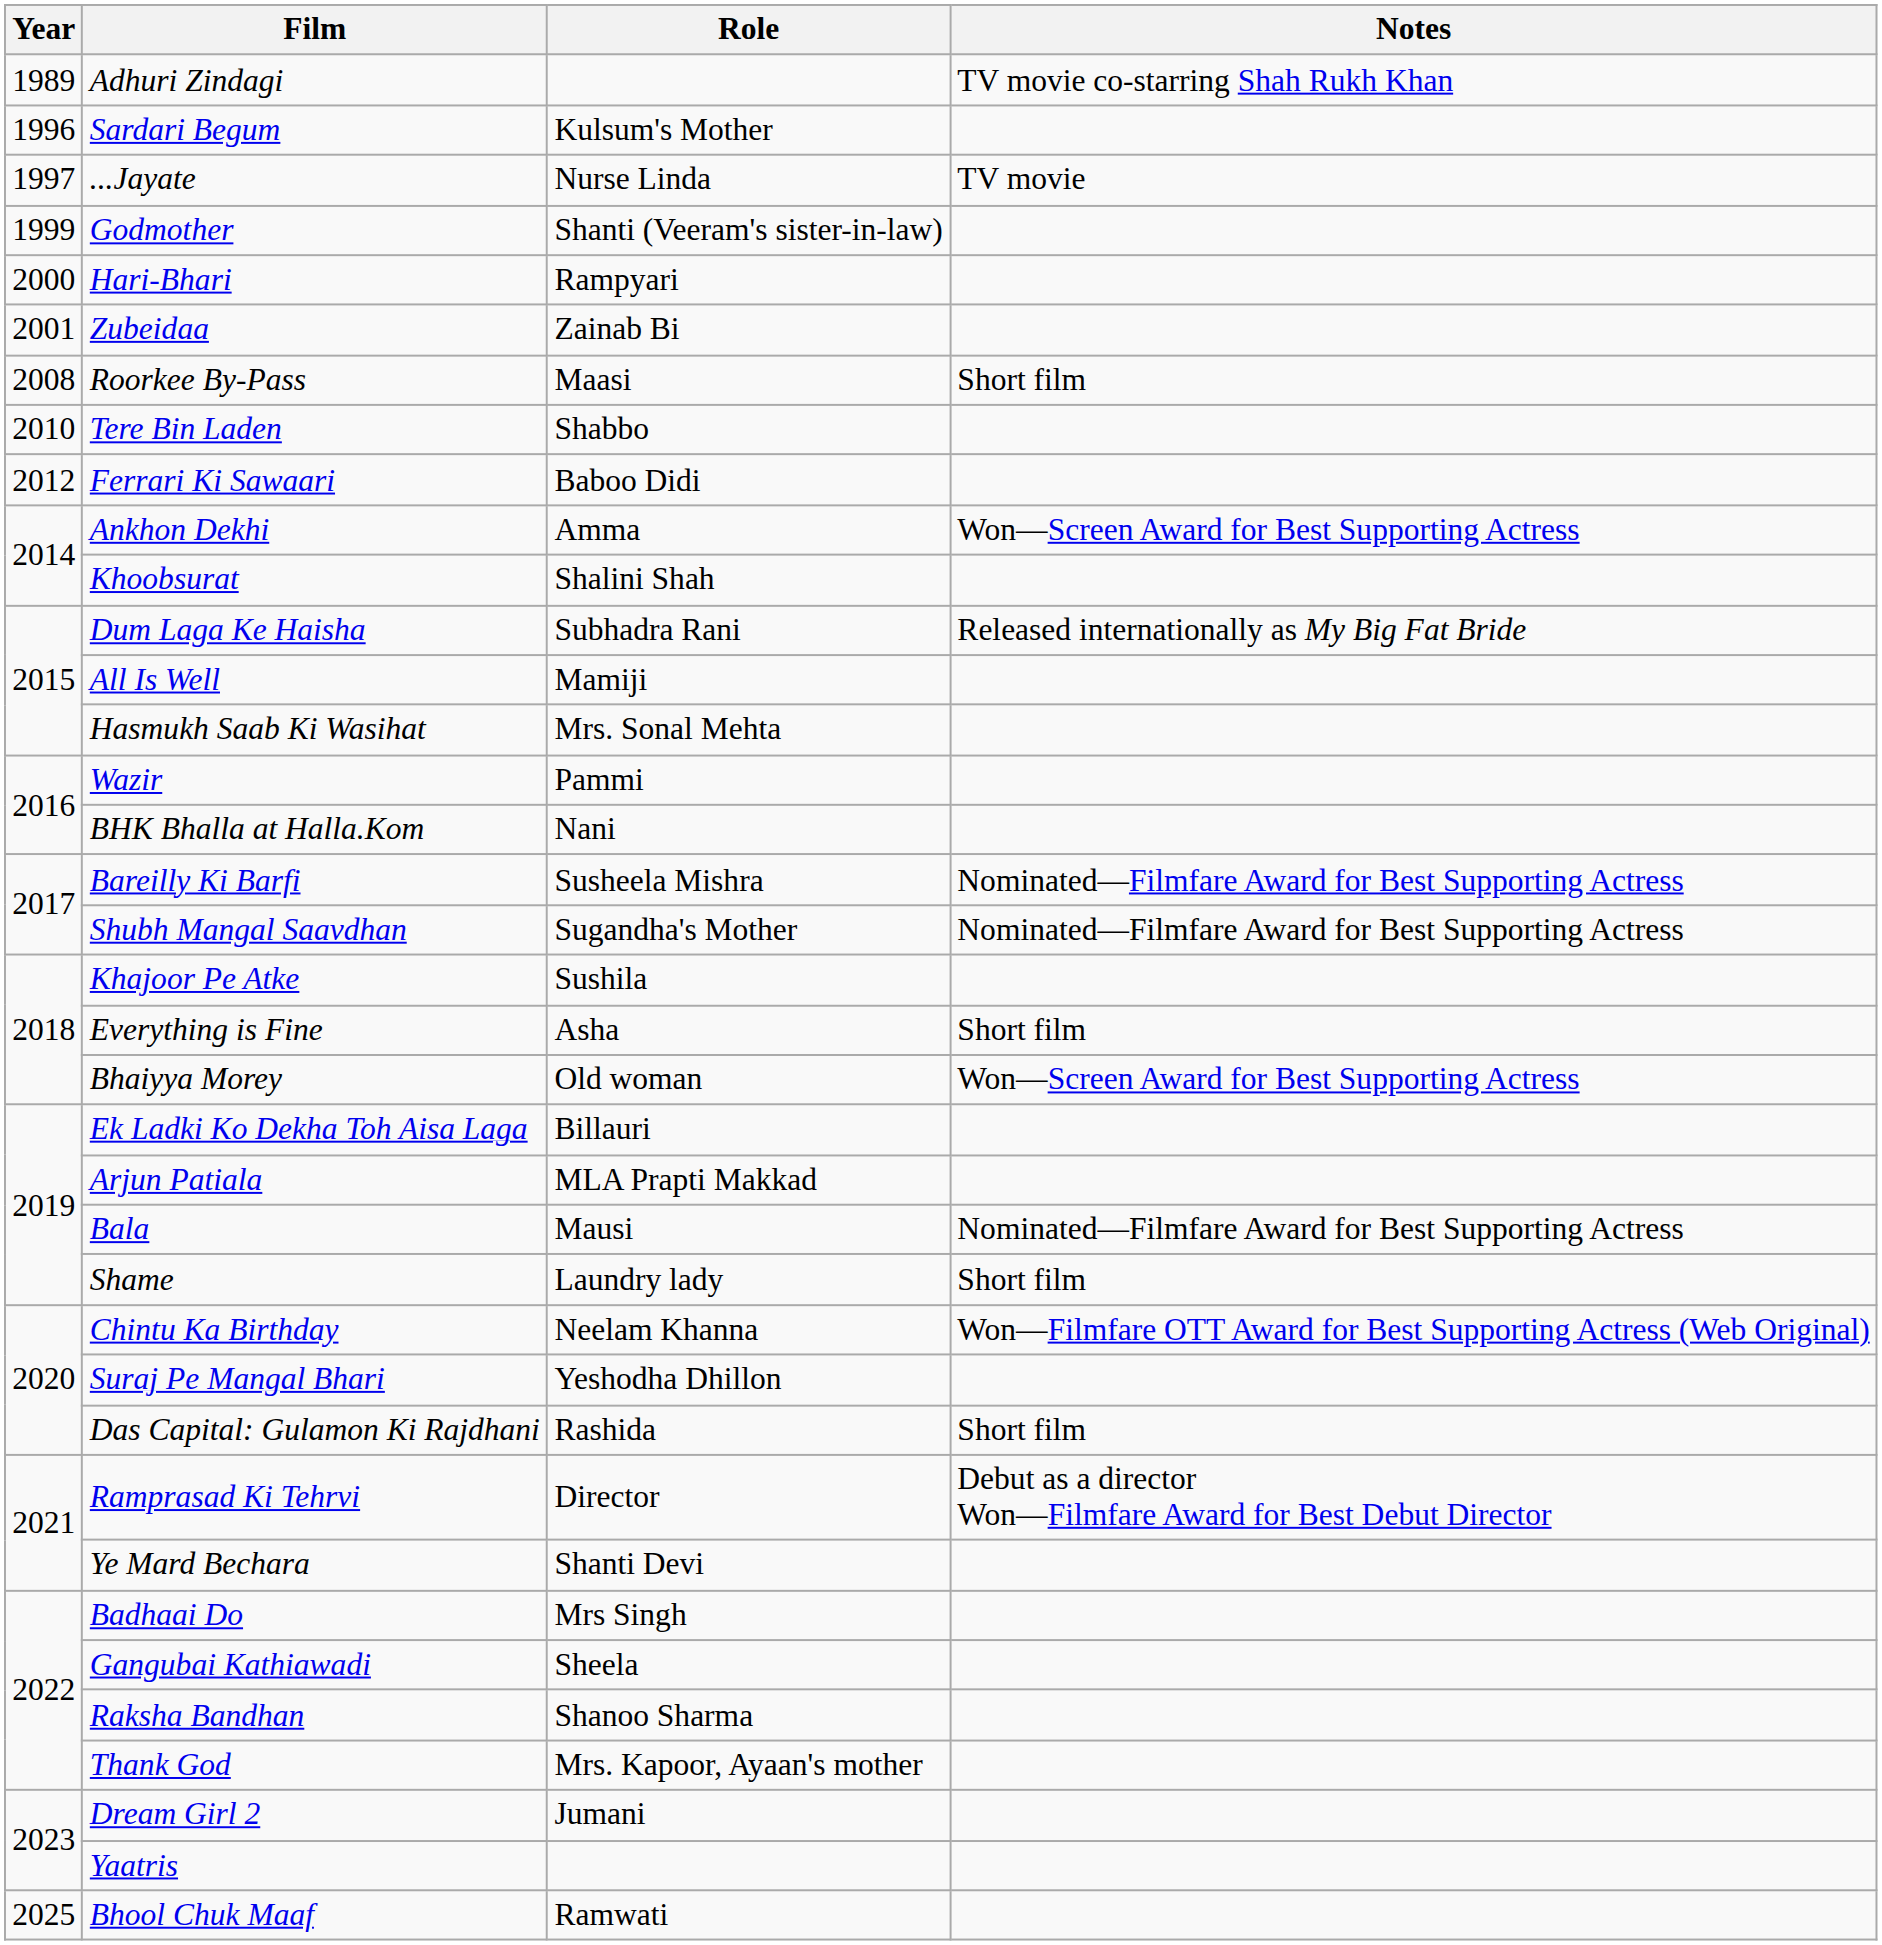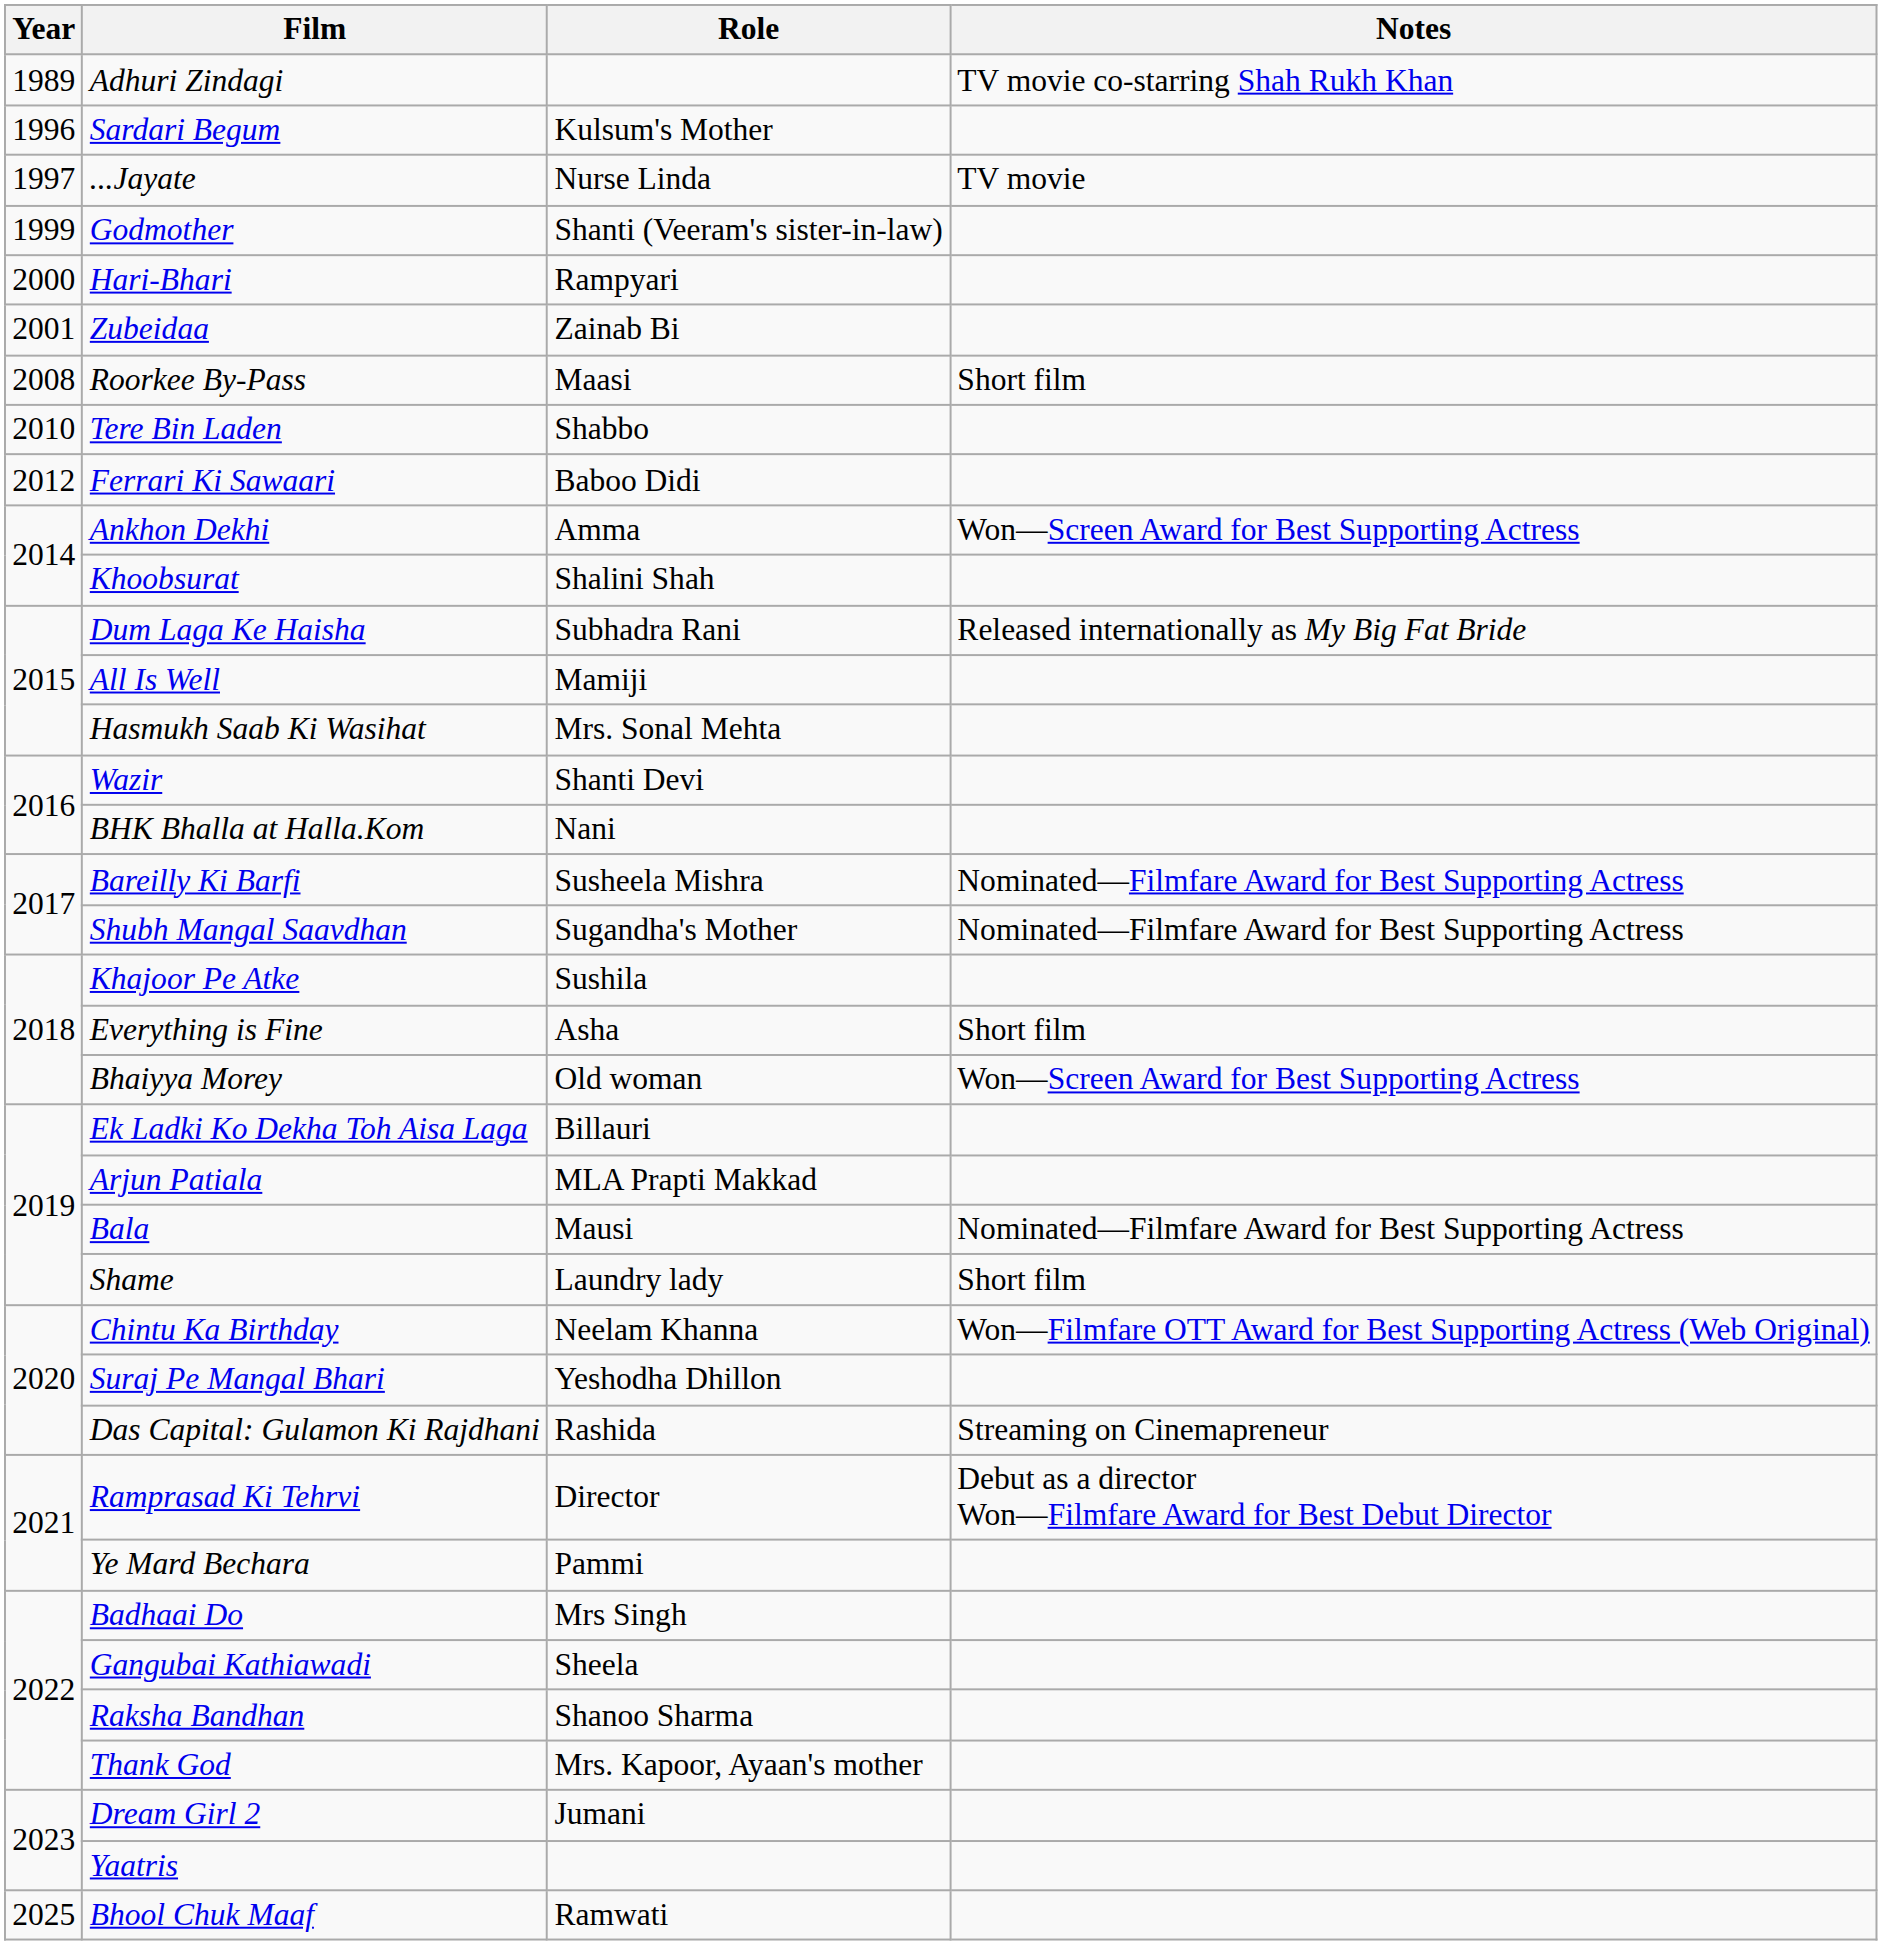Wazir | Role: Pammi -> Shanti Devi
Das Capital: Gulamon Ki Rajdhani | Notes: Short film -> Streaming on Cinemapreneur
Ye Mard Bechara | Role: Shanti Devi -> Pammi
